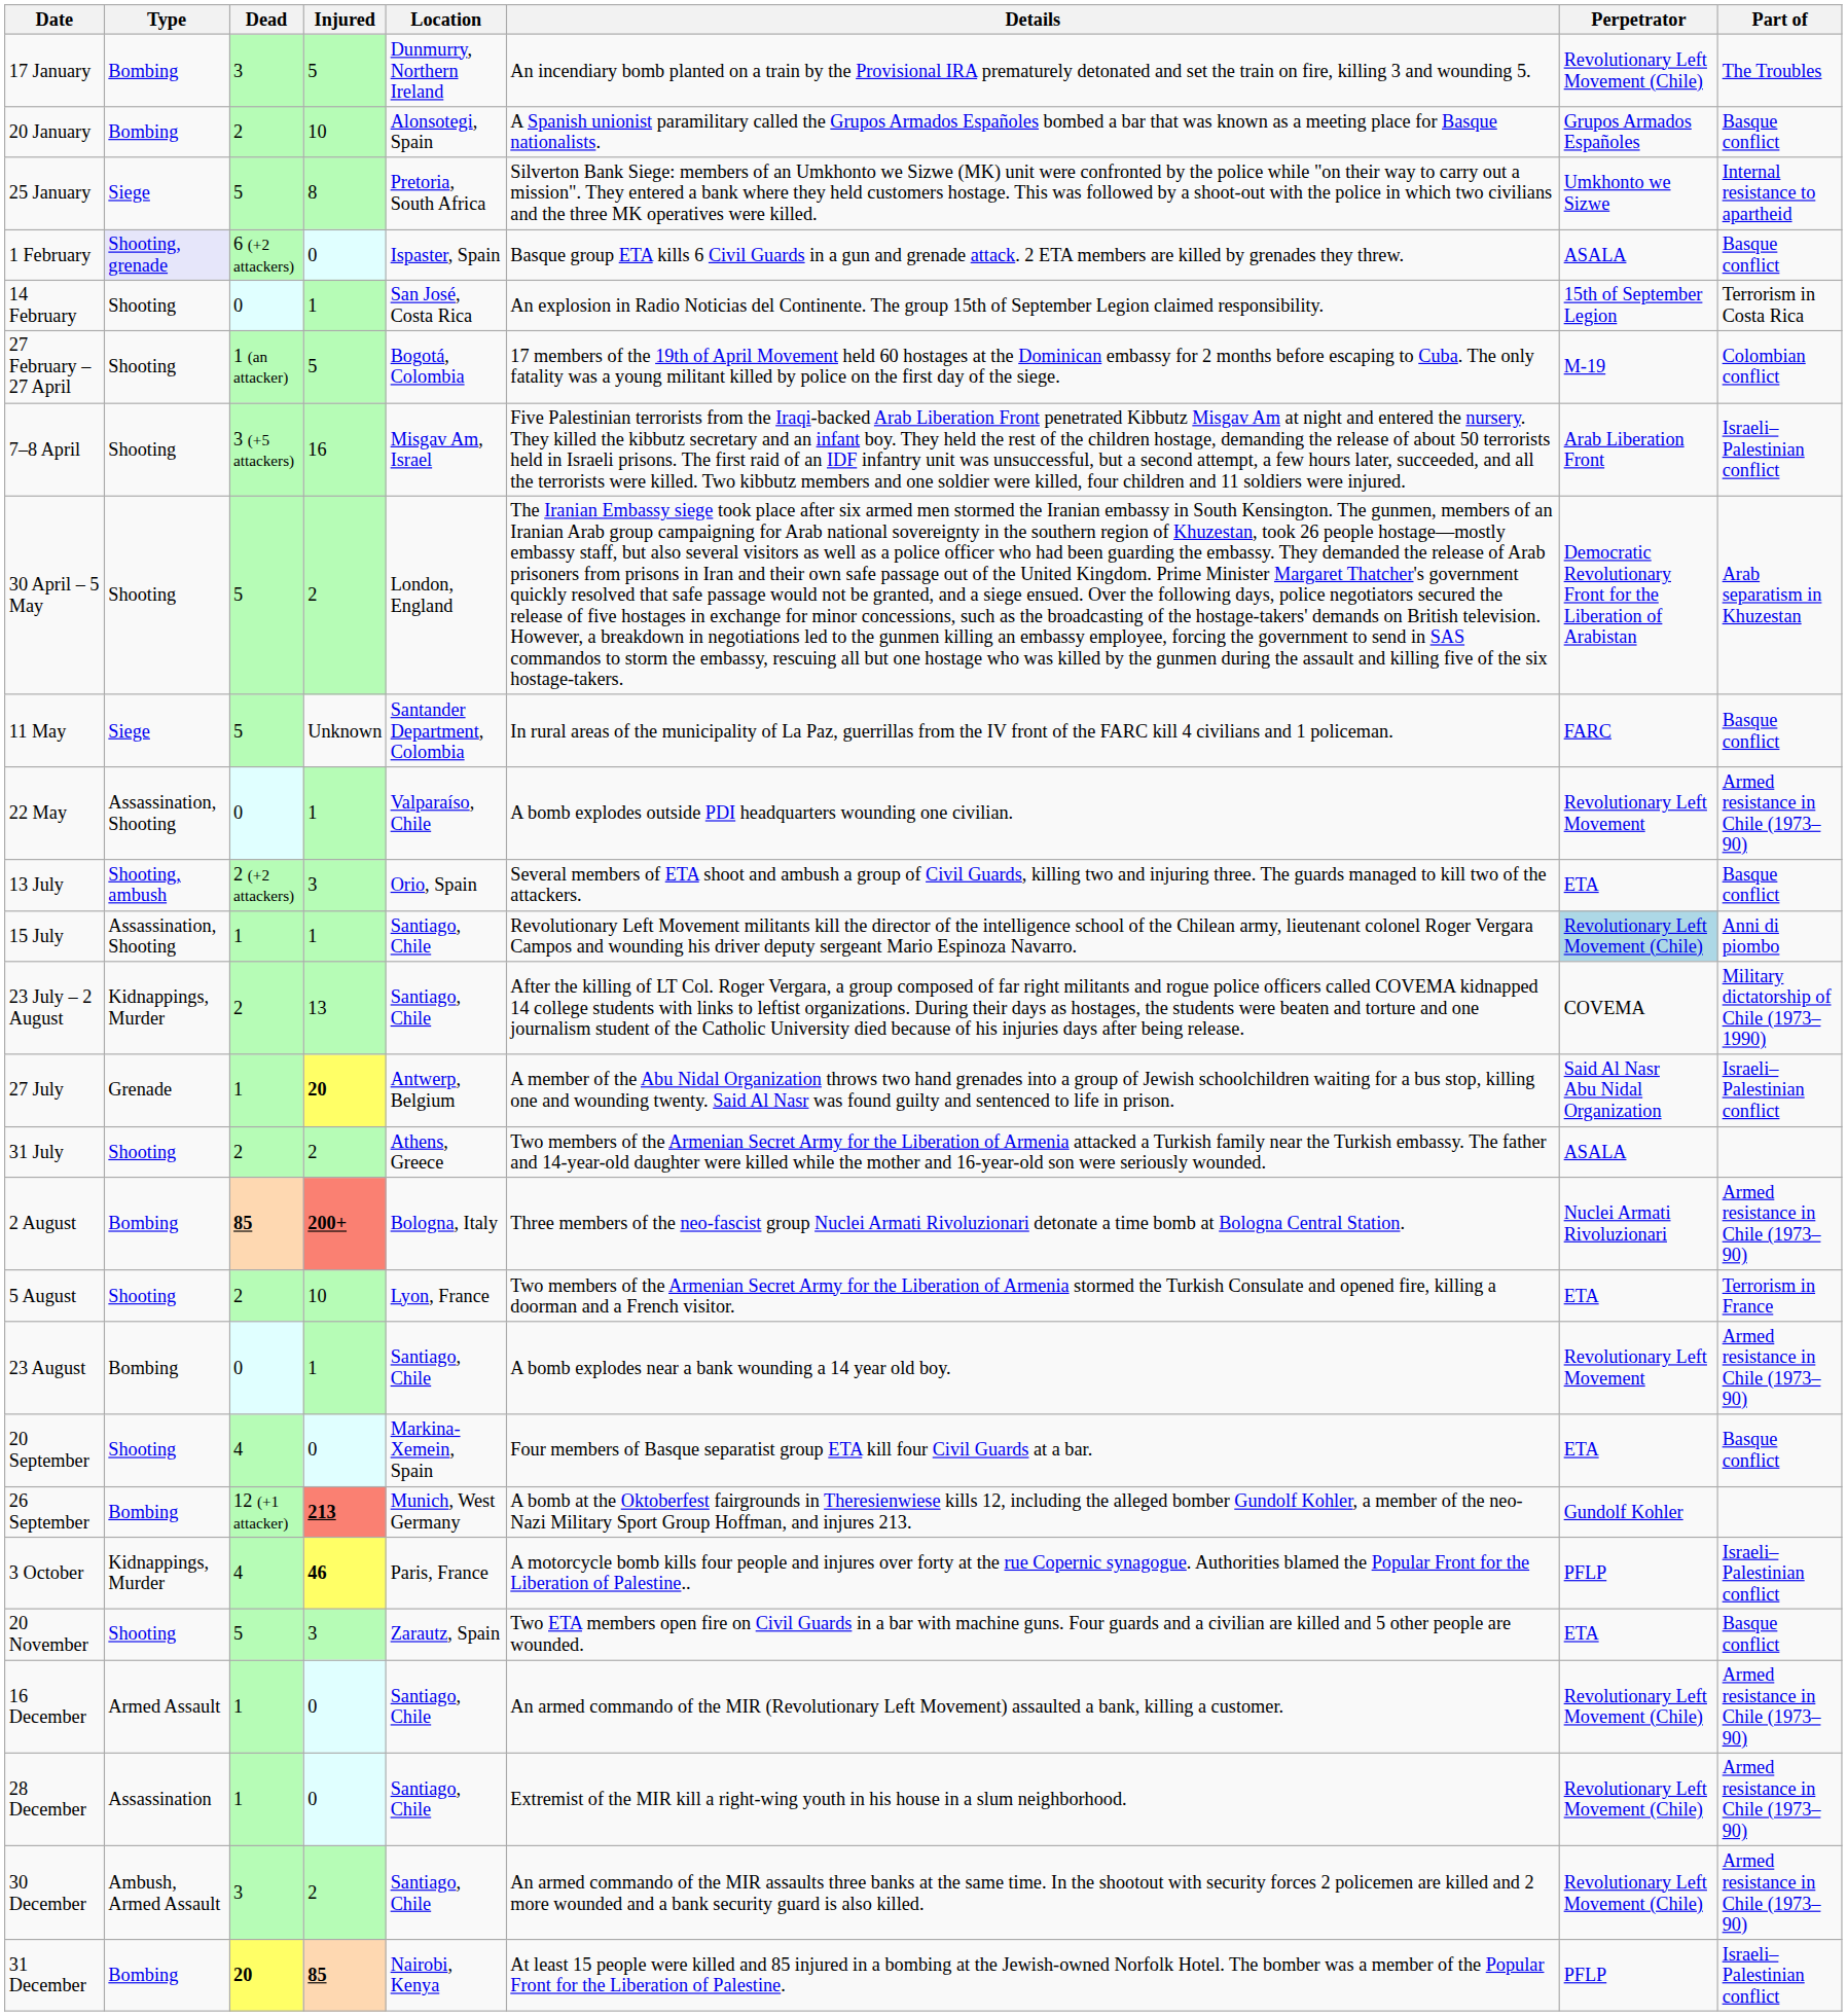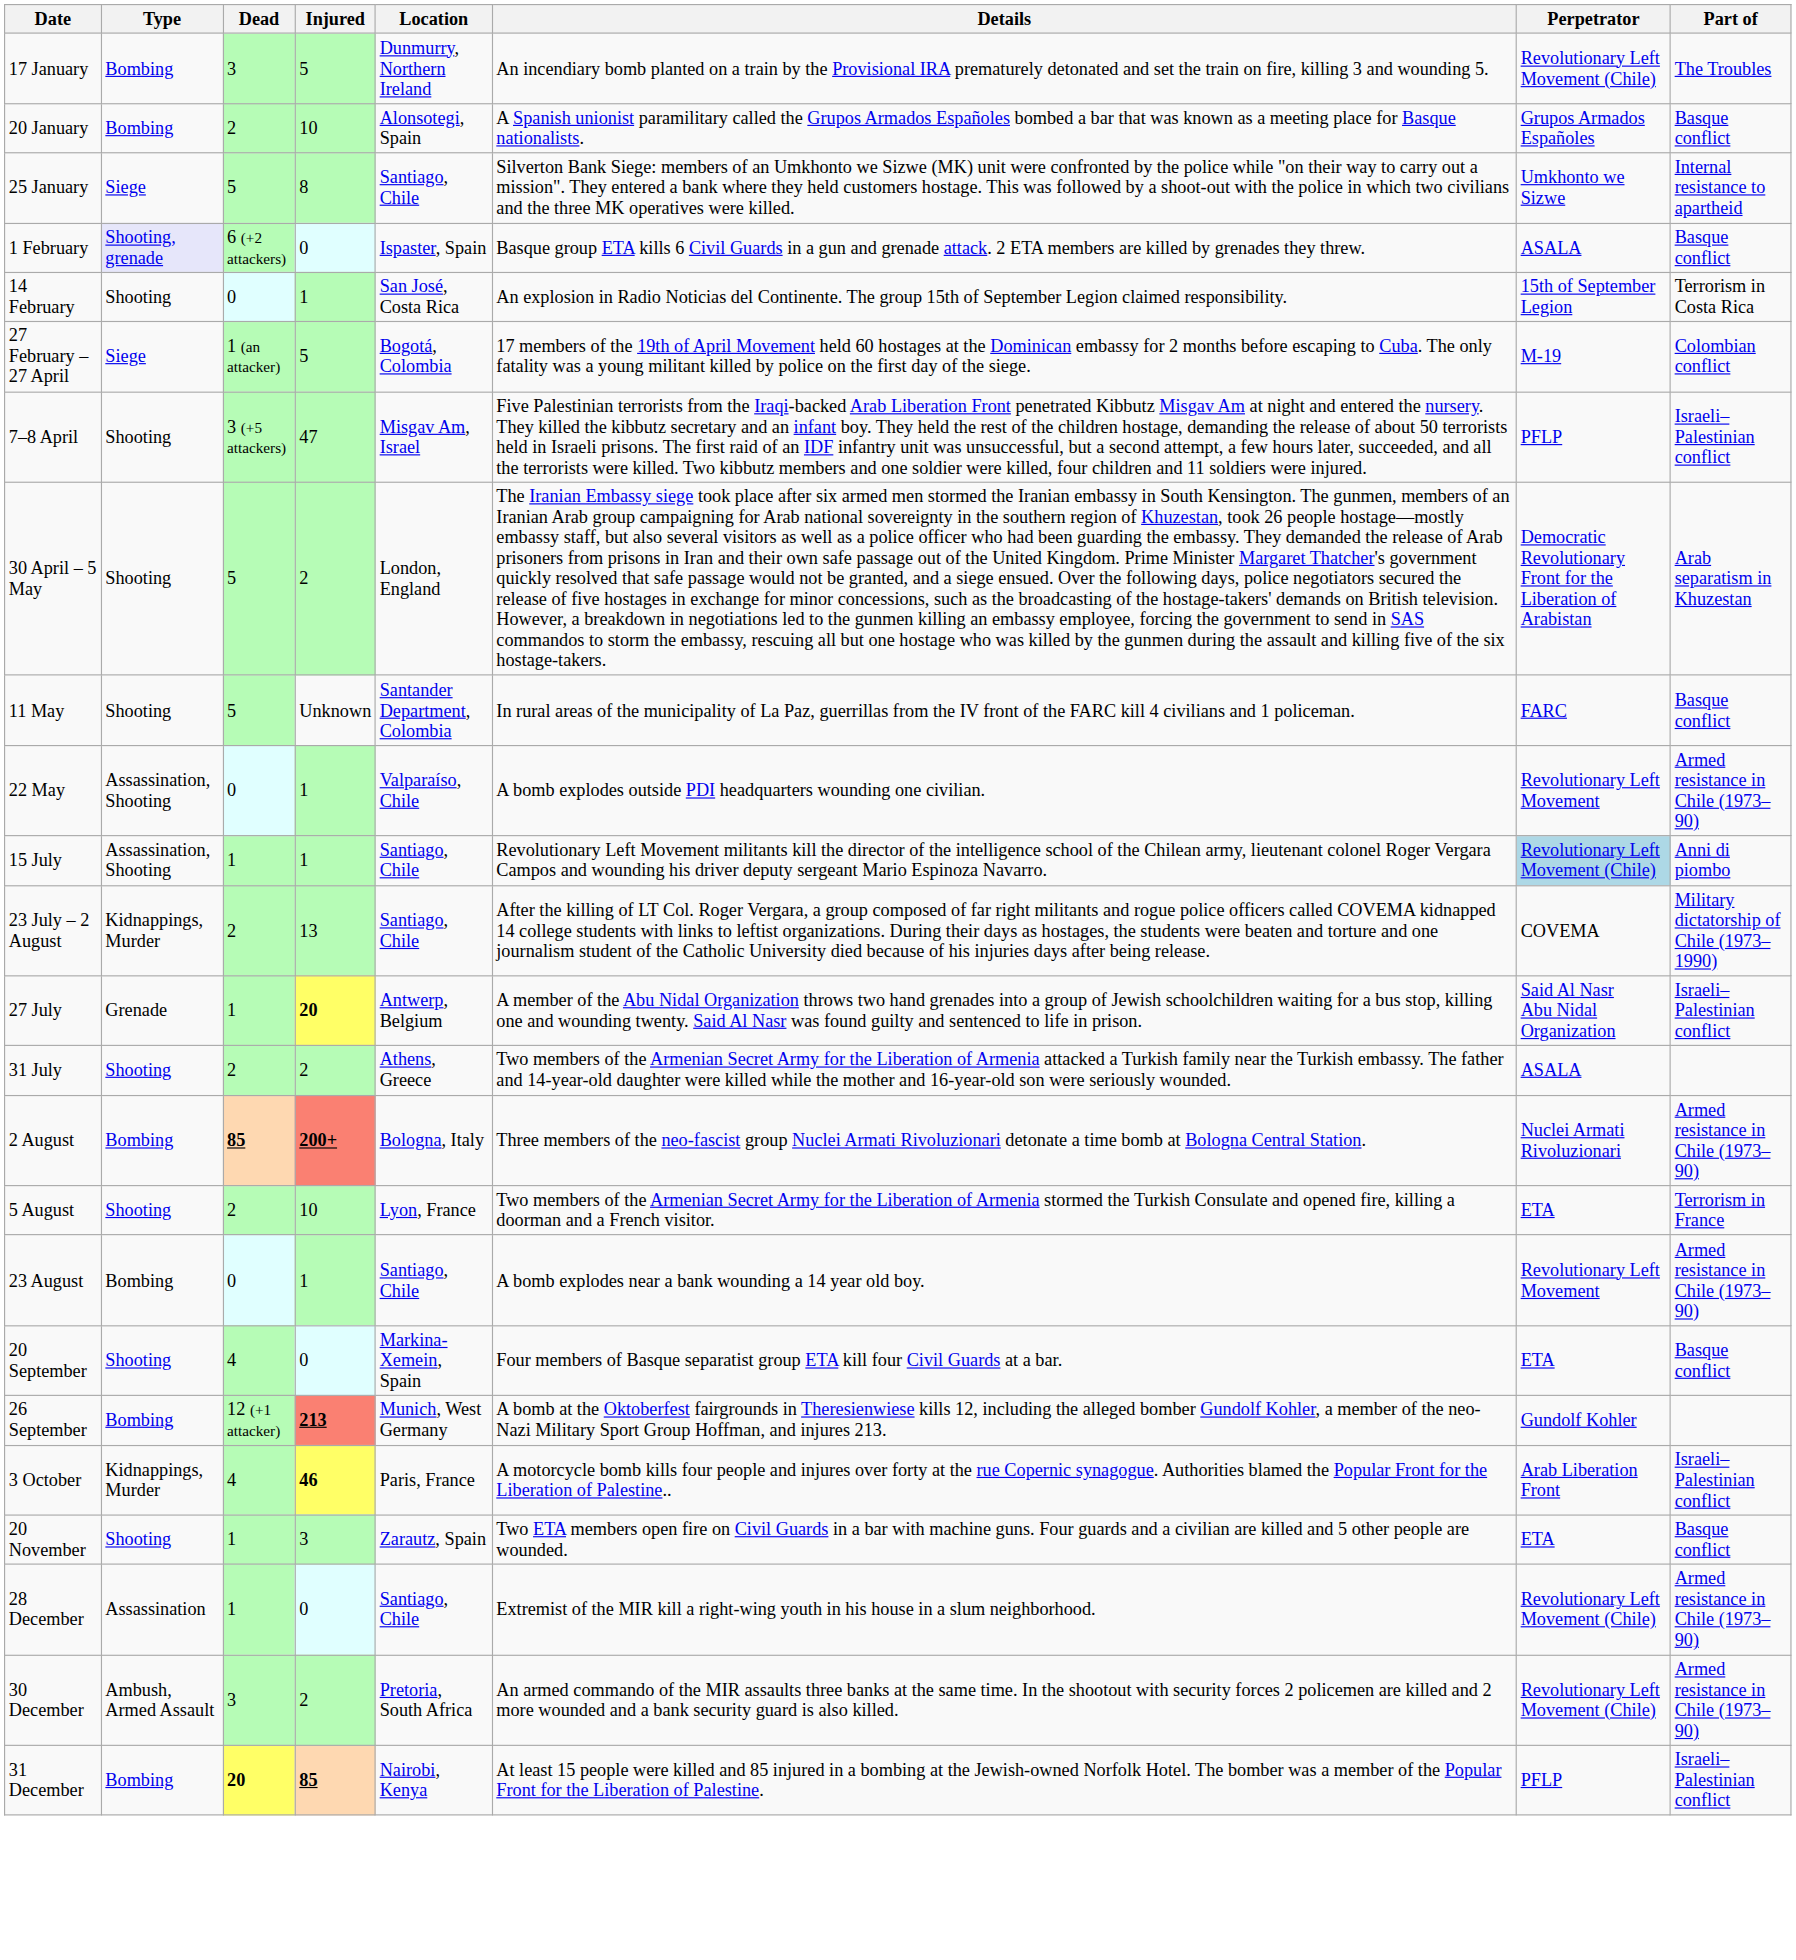25 January | Location: Pretoria, South Africa -> Santiago, Chile
27 February – 27 April | Type: Shooting -> Siege
7–8 April | Injured: 16 -> 47
7–8 April | Perpetrator: Arab Liberation Front -> PFLP
11 May | Type: Siege -> Shooting
- row: 13 July | Shooting, ambush | 2 (+2 attackers) | 3 | Orio, Spain | Several members of ETA shoot and ambush a group of Civil Guards, killing two and injuring three. The guards managed to kill two of the attackers. | ETA | Basque conflict
3 October | Perpetrator: PFLP -> Arab Liberation Front
20 November | Dead: 5 -> 1
- row: 16 December | Armed Assault | 1 | 0 | Santiago, Chile | An armed commando of the MIR (Revolutionary Left Movement) assaulted a bank, killing a customer. | Revolutionary Left Movement (Chile) | Armed resistance in Chile (1973–90)
30 December | Location: Santiago, Chile -> Pretoria, South Africa
